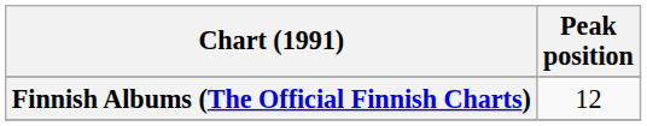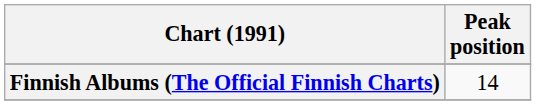Finnish Albums (The Official Finnish Charts) | Peak position: 12 -> 14
